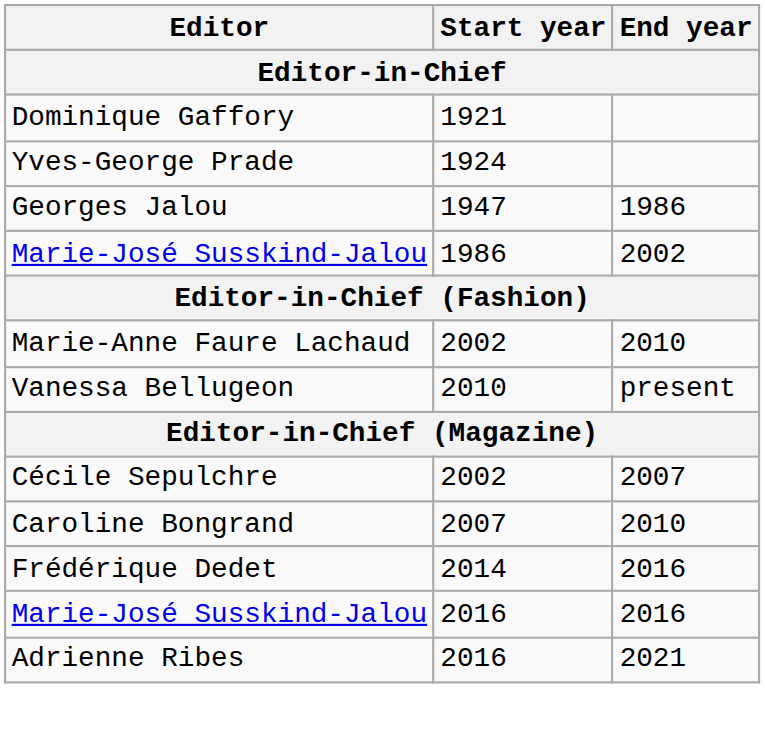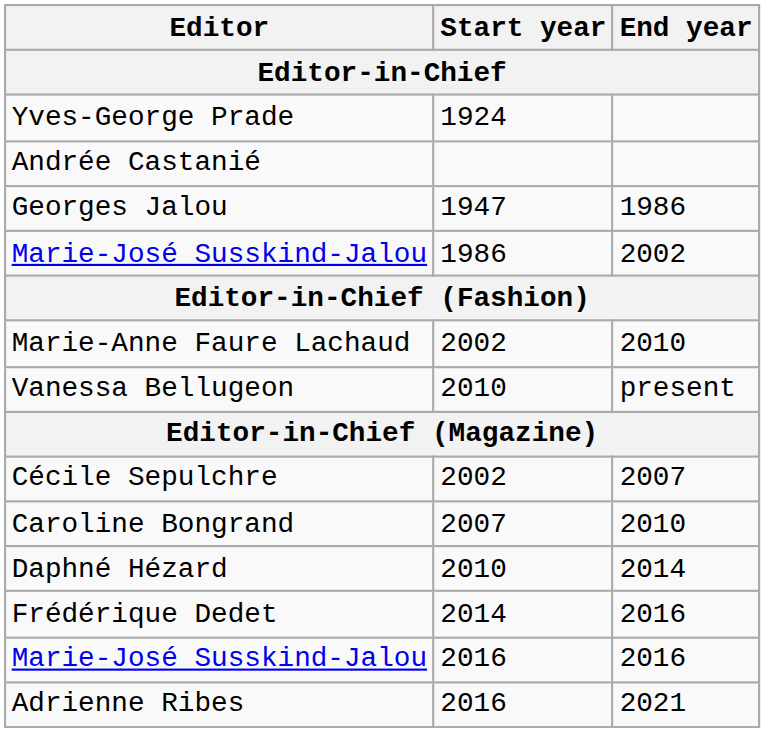- row: Dominique Gaffory | 1921
+ row: Andrée Castanié
+ row: Daphné Hézard | 2010 | 2014
